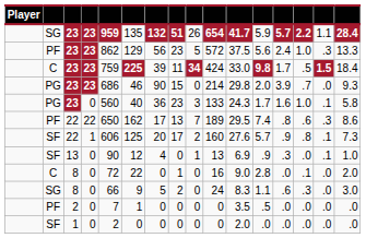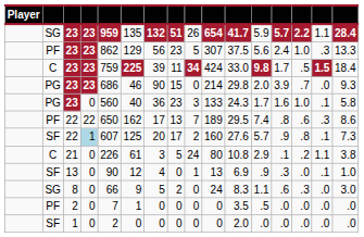PF / 23 | column 10: 572 -> 307
SF / 22 | column 4: no background -> lightblue background
SF / 22 | column 5: 606 -> 607
+ row: C | 21 | 0 | 226 | 61 | 3 | 5 | 24 | 80 | 10.8 | 2.9 | .1 | .2 | 1.1 | 3.8
- row: C | 8 | 0 | 72 | 22 | 0 | 1 | 0 | 16 | 9.0 | 2.8 | .0 | .1 | .0 | 2.0
